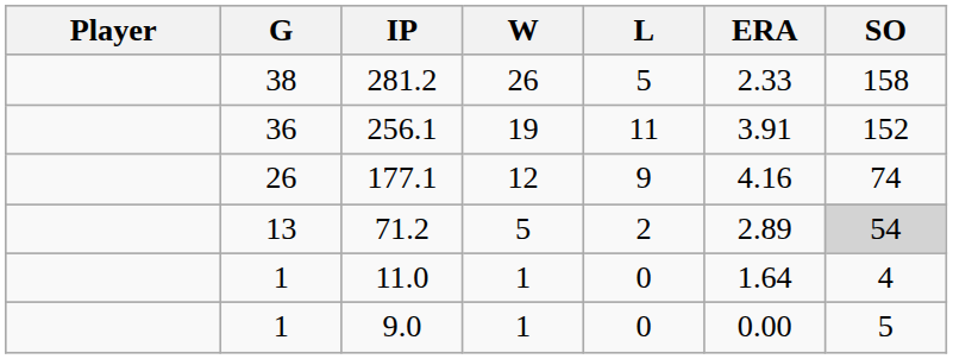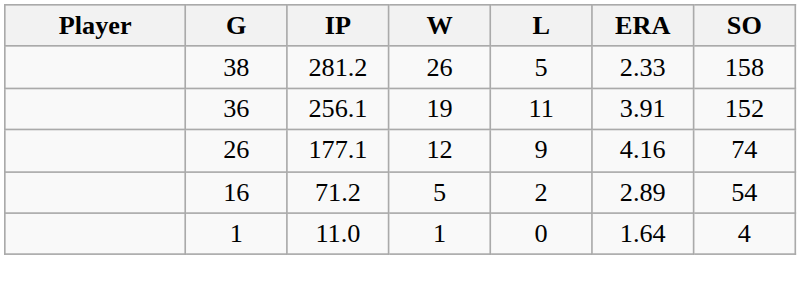71.2 | G: 13 -> 16
71.2 | SO: lightgrey background -> no background
- row: 1 | 9.0 | 1 | 0 | 0.00 | 5
